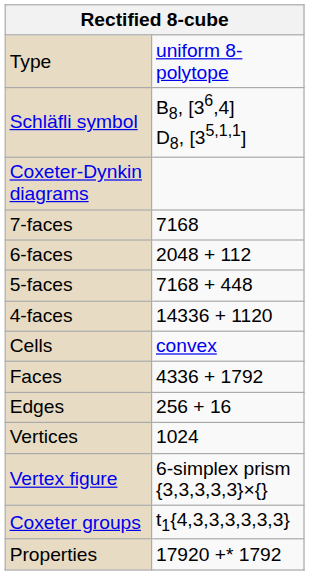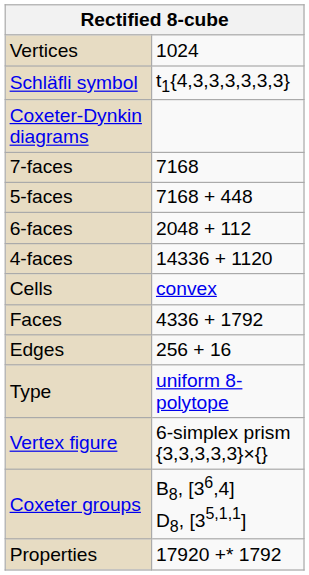rows swapped: Type <-> Vertices
Schläfli symbol | column 2: B8, [36,4] D8, [35,1,1] -> t1{4,3,3,3,3,3,3}
rows swapped: 6-faces <-> 5-faces
Coxeter groups | column 2: t1{4,3,3,3,3,3,3} -> B8, [36,4] D8, [35,1,1]
